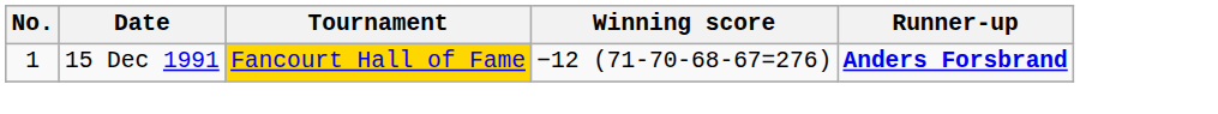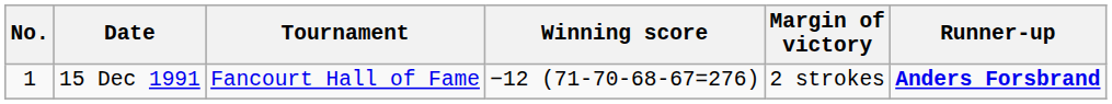+ column: Margin of victory | 2 strokes
15 Dec 1991 | Tournament: gold background -> no background
